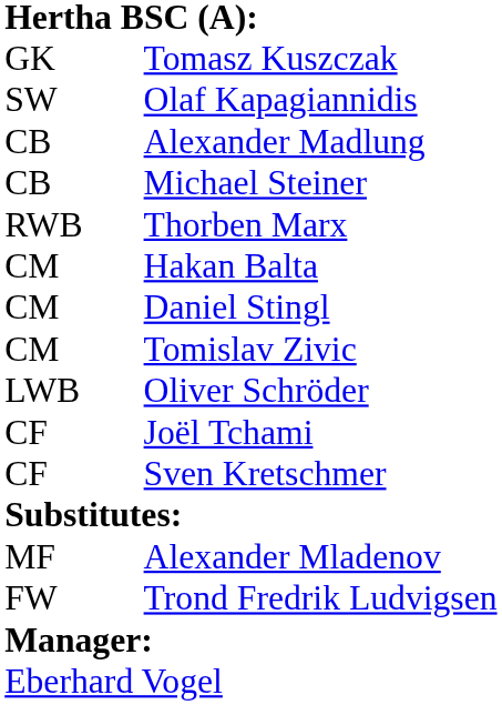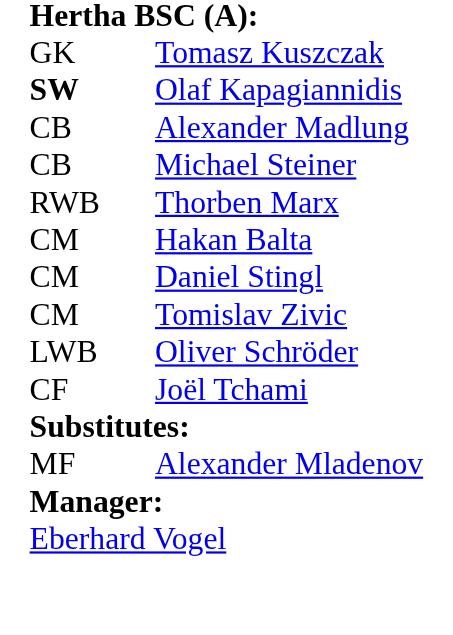Olaf Kapagiannidis | column 1: normal -> bold
- row: CF | Sven Kretschmer
- row: FW | Trond Fredrik Ludvigsen
